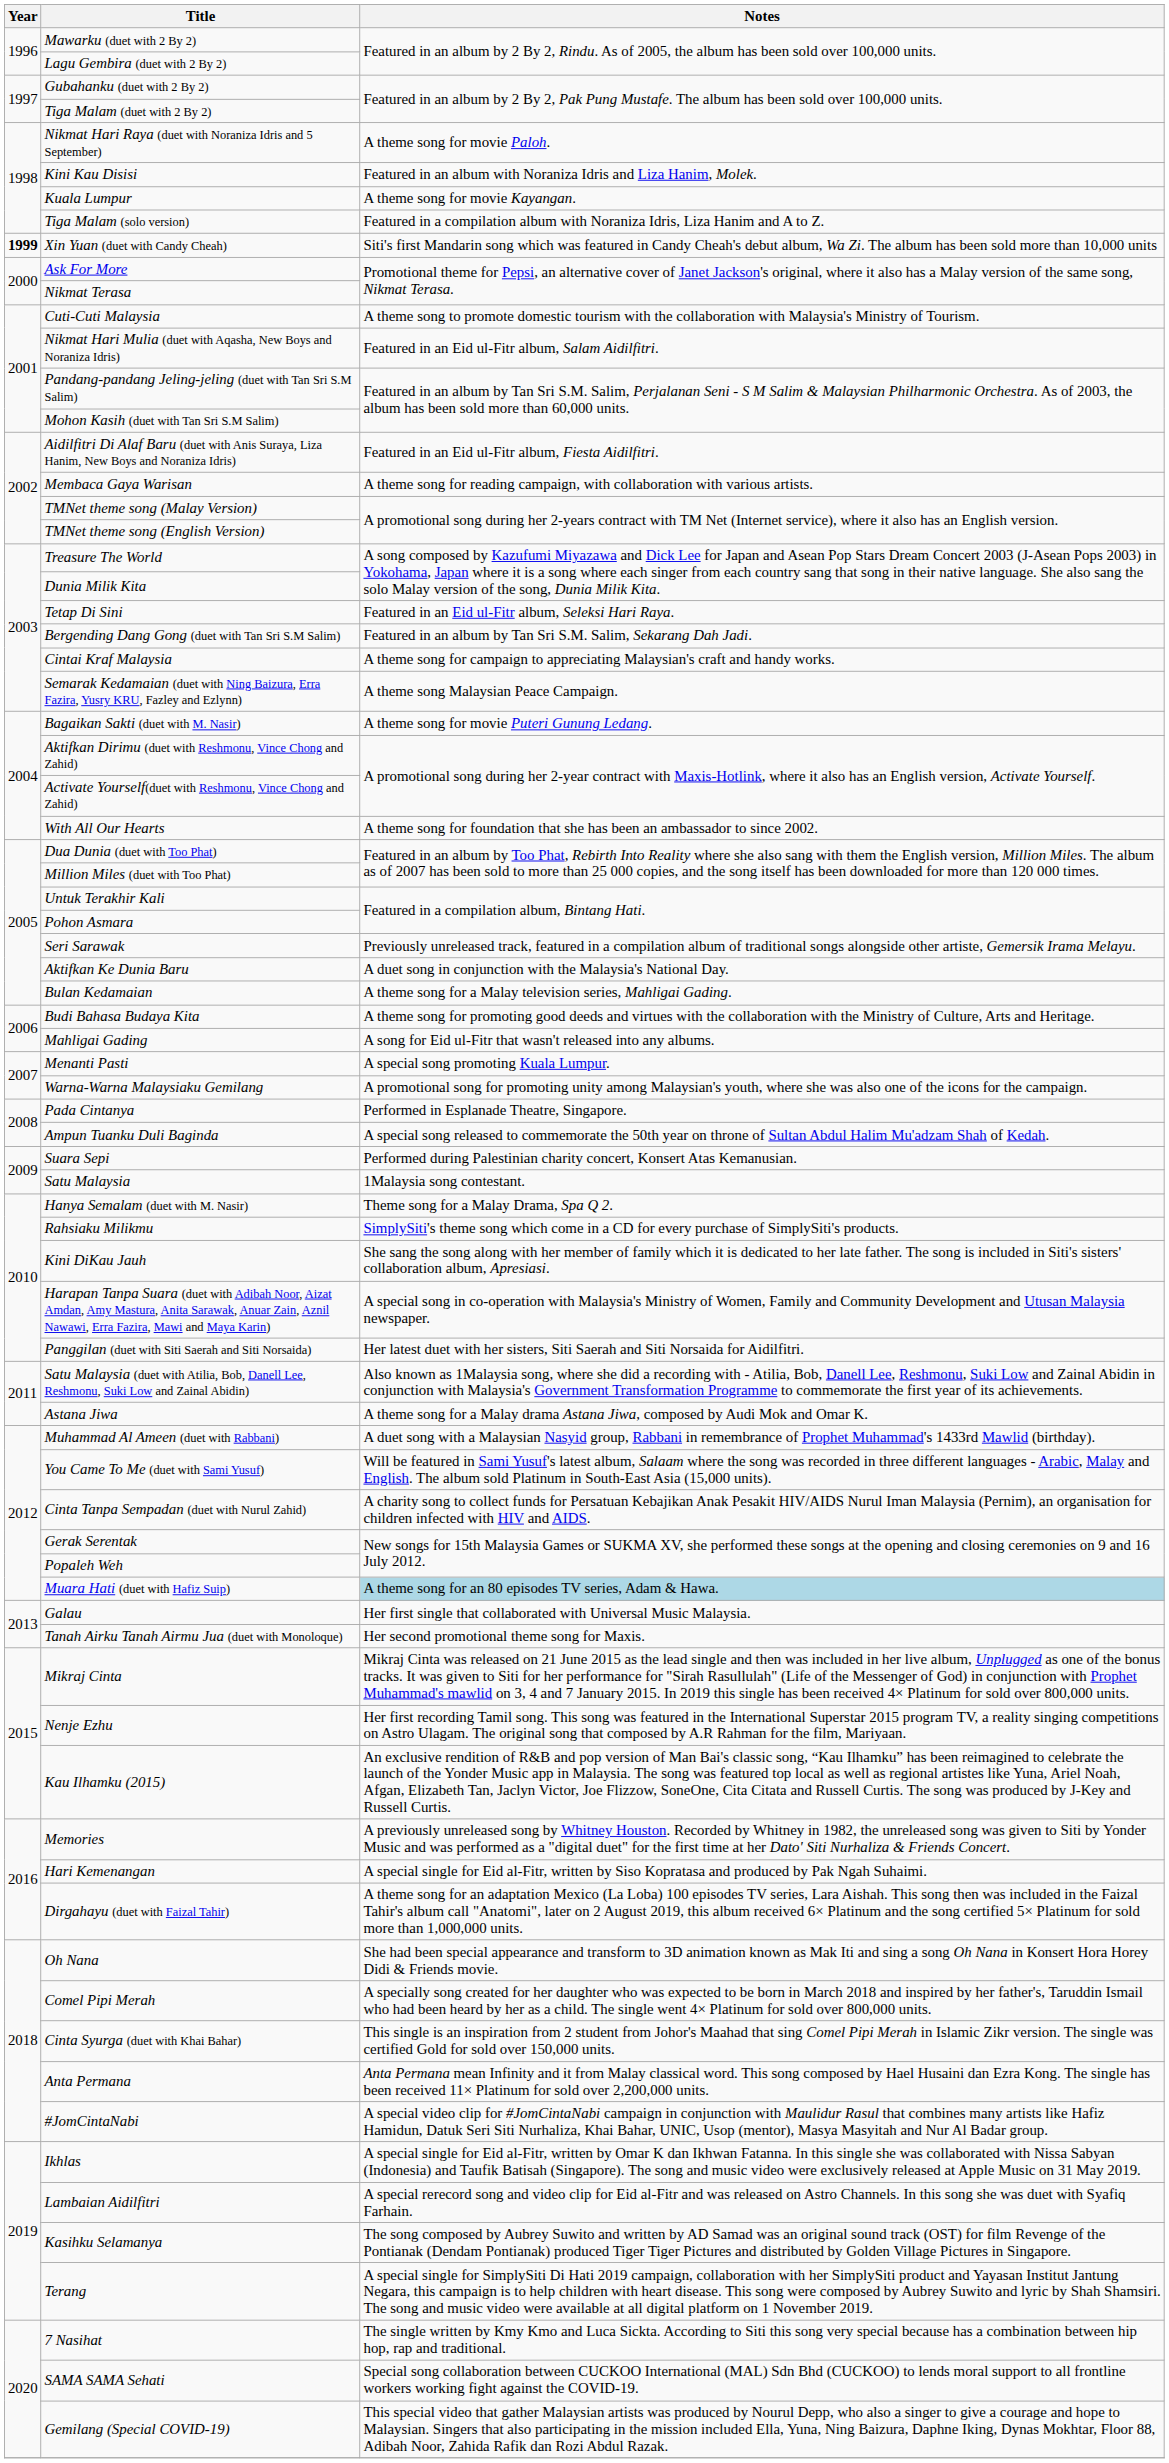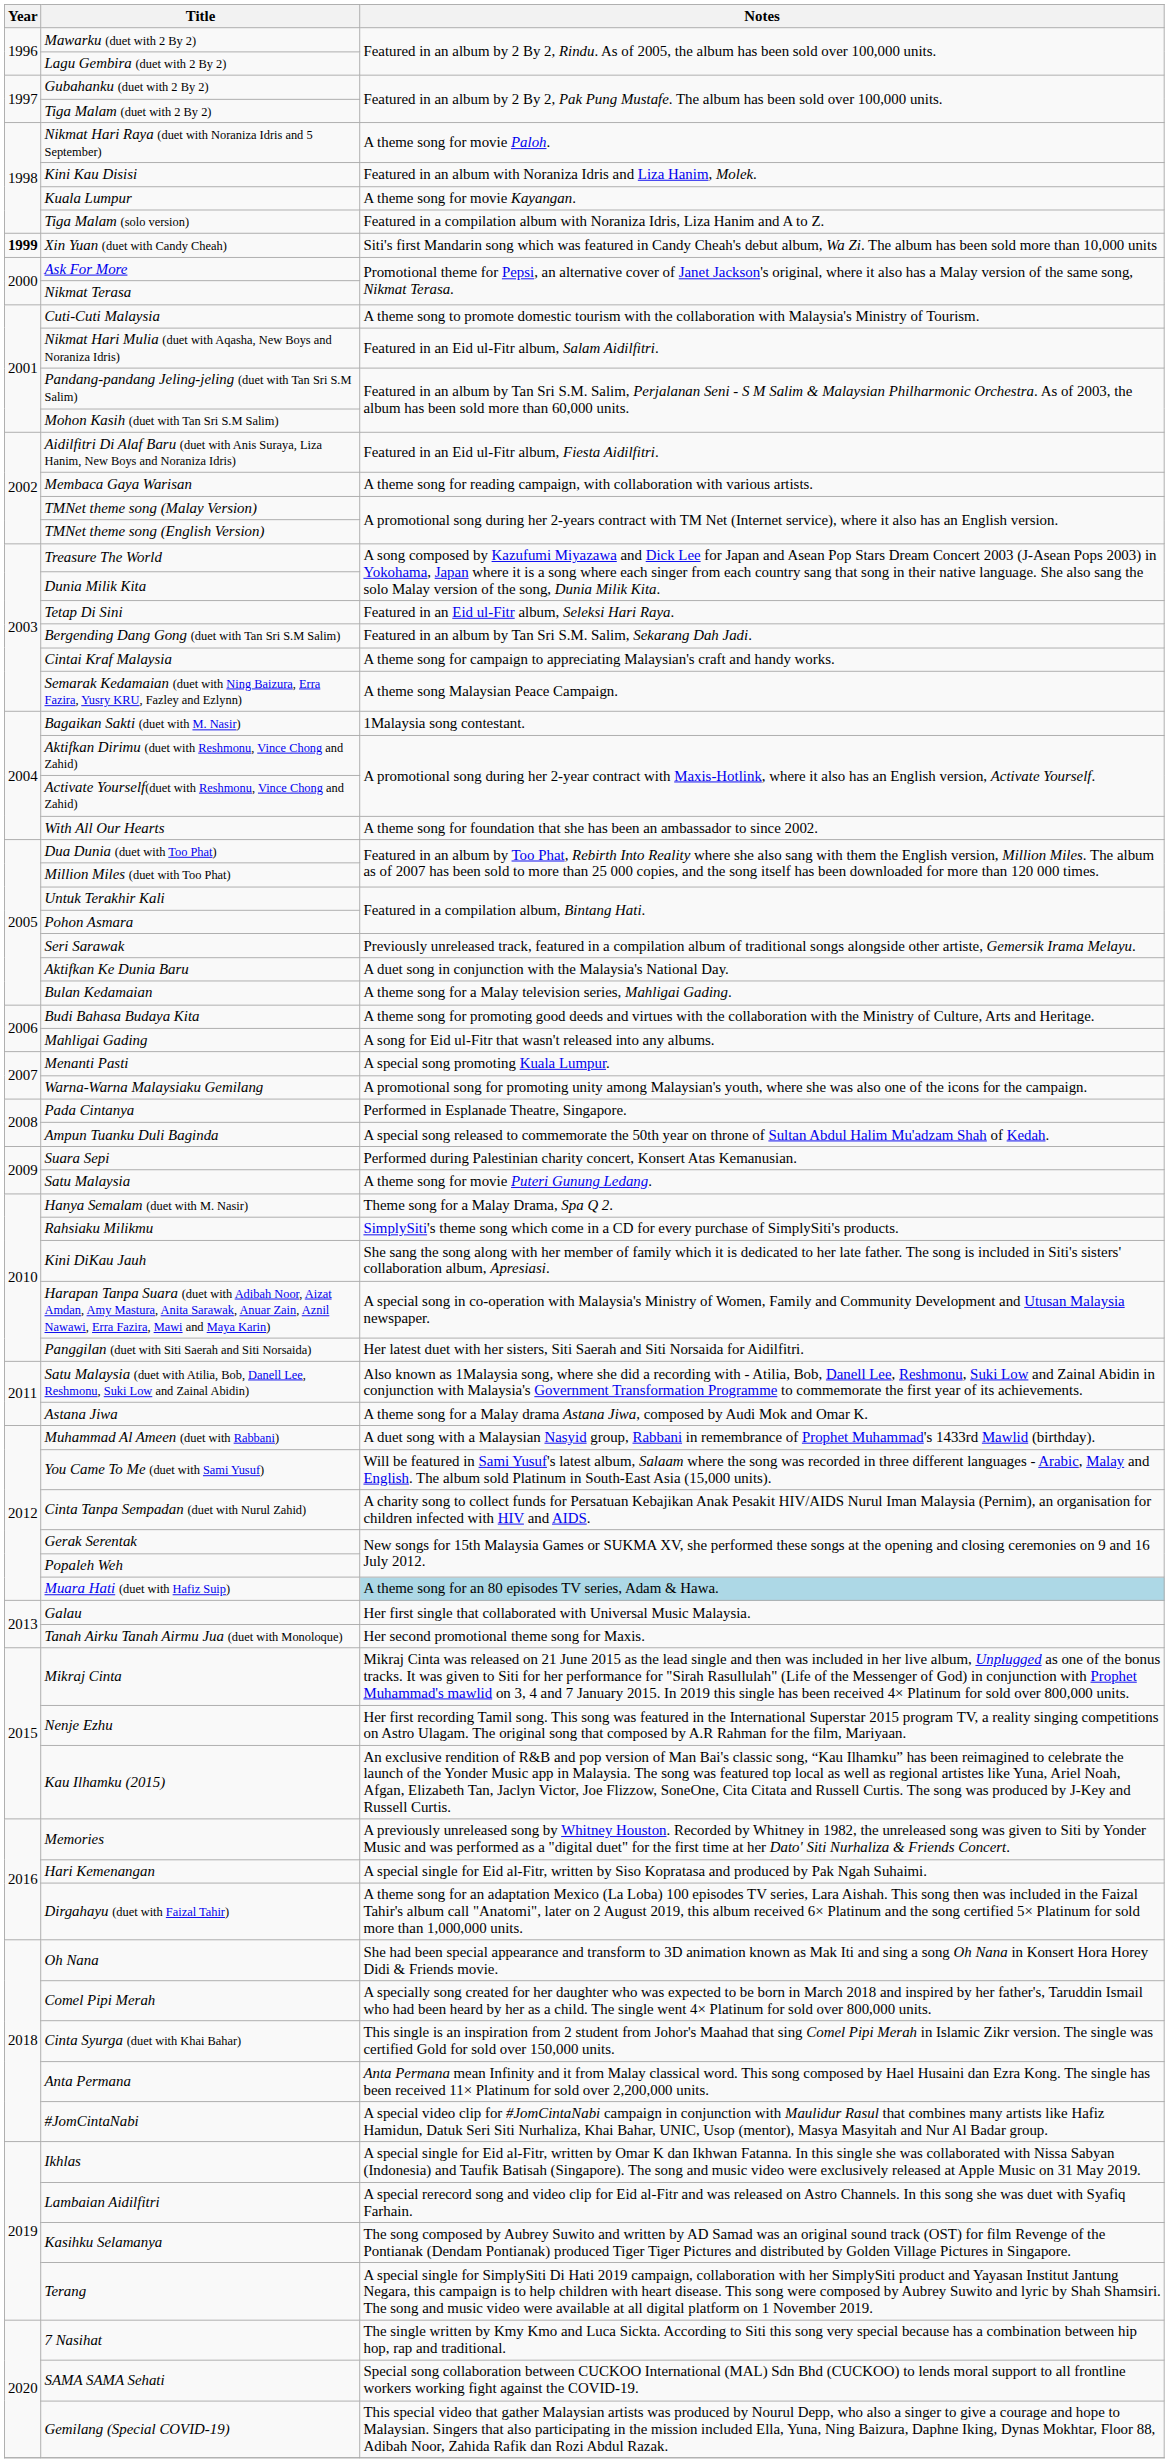Bagaikan Sakti (duet with M. Nasir) | Notes: A theme song for movie Puteri Gunung Ledang. -> 1Malaysia song contestant.
Satu Malaysia | Notes: 1Malaysia song contestant. -> A theme song for movie Puteri Gunung Ledang.
